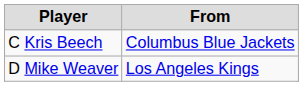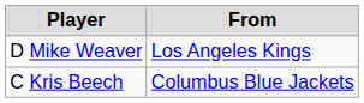rows swapped: D Mike Weaver <-> C Kris Beech
